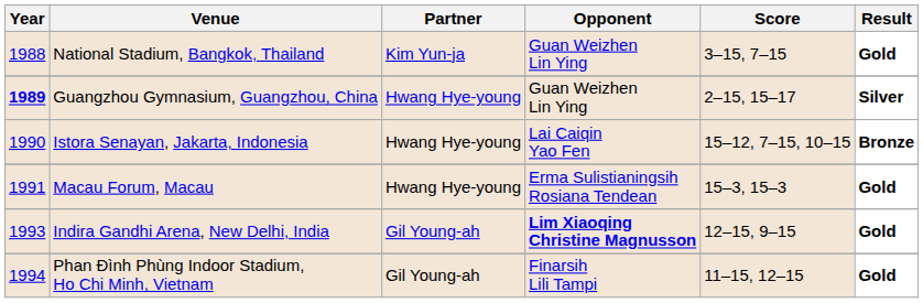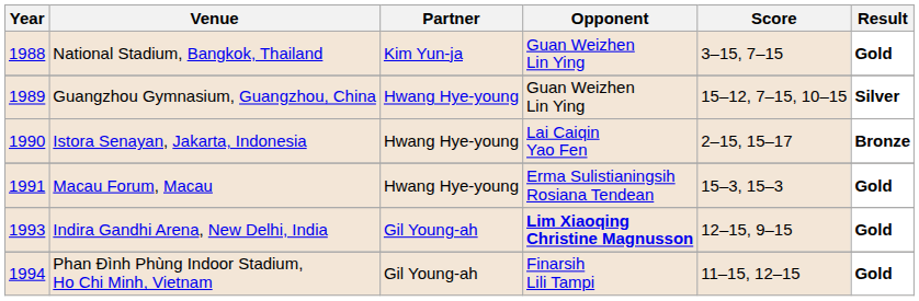Guangzhou Gymnasium, Guangzhou, China | Year: bold -> normal
Guangzhou Gymnasium, Guangzhou, China | Score: 2–15, 15–17 -> 15–12, 7–15, 10–15
Istora Senayan, Jakarta, Indonesia | Score: 15–12, 7–15, 10–15 -> 2–15, 15–17
